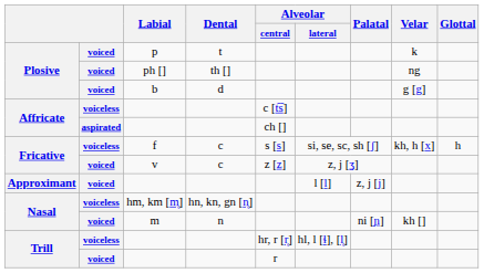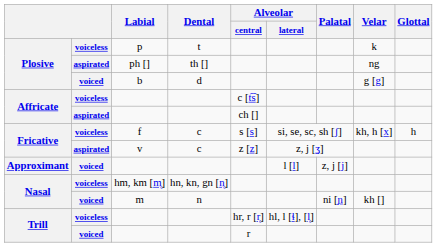p | column 2: voiced -> voiceless
ph [] | column 2: voiced -> aspirated
v | column 2: voiced -> aspirated
